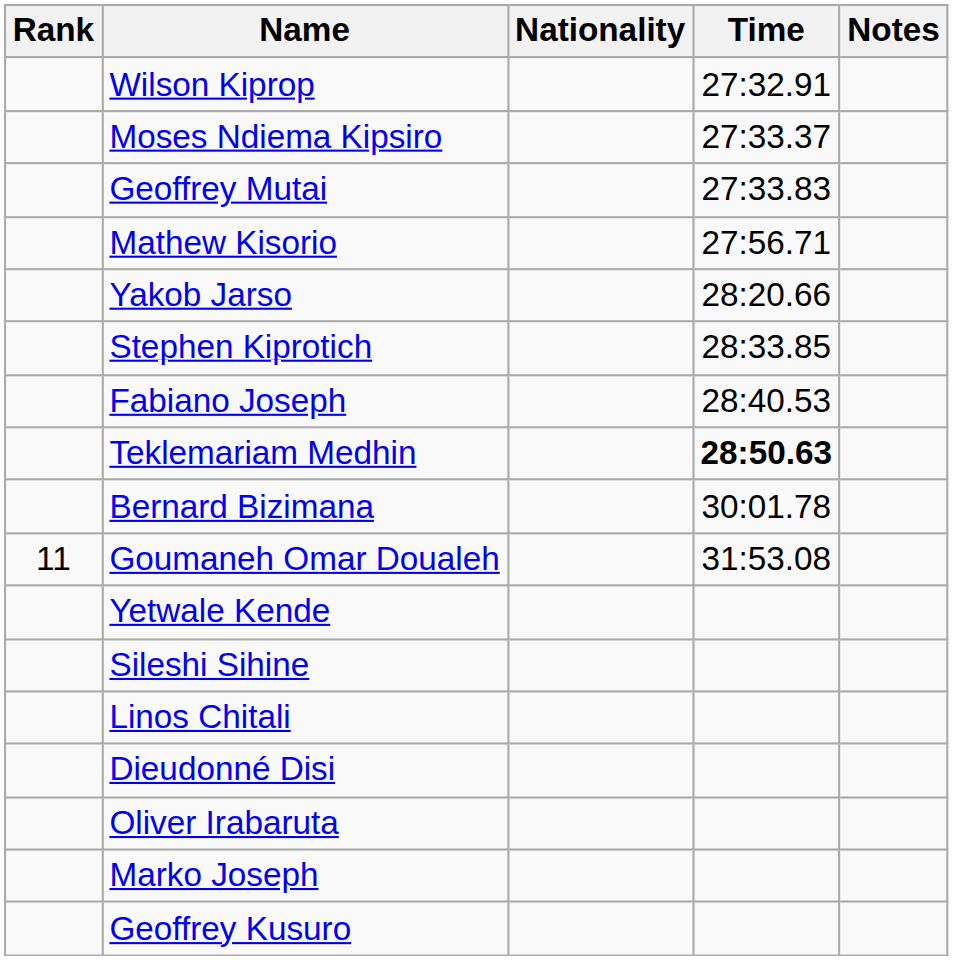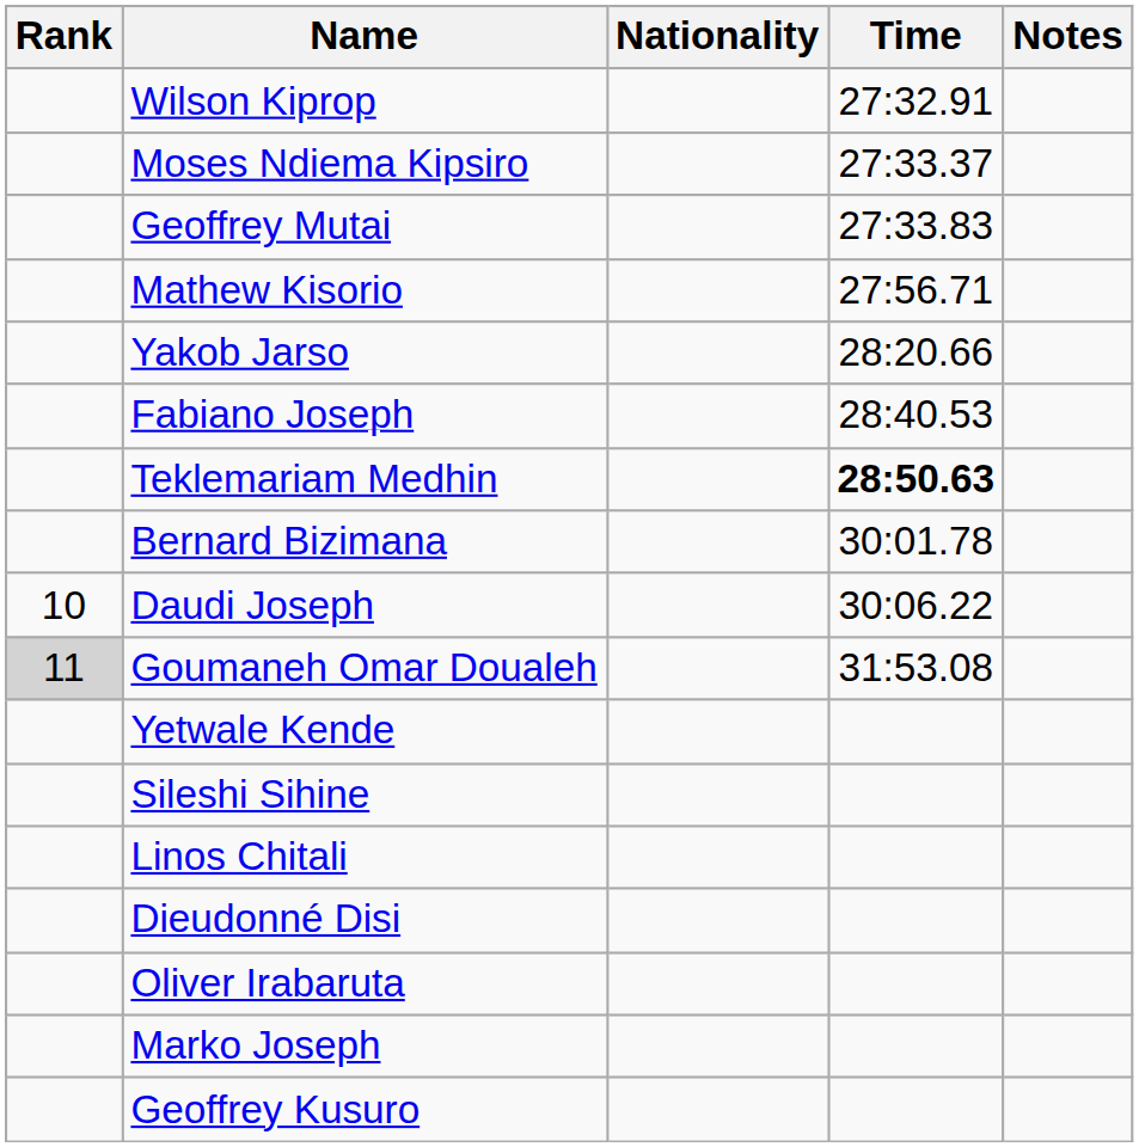- row: Stephen Kiprotich | 28:33.85
+ row: 10 | Daudi Joseph | 30:06.22
Goumaneh Omar Doualeh | Rank: no background -> lightgrey background
